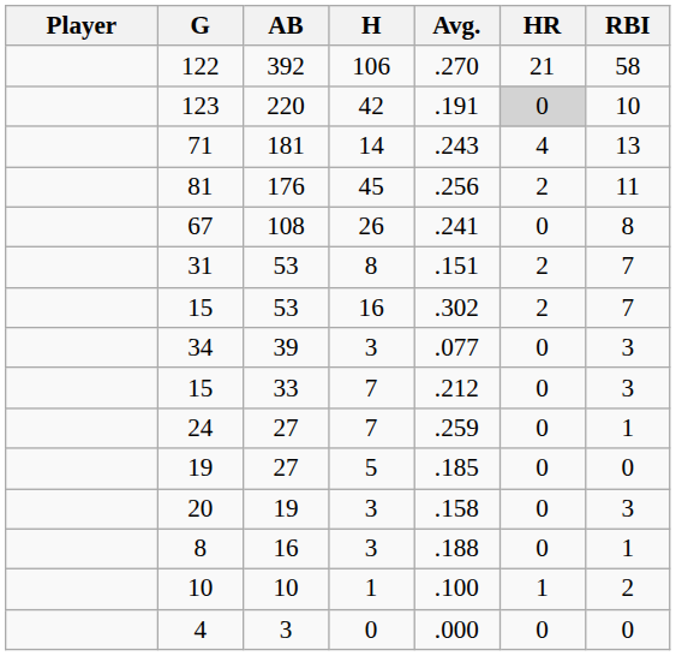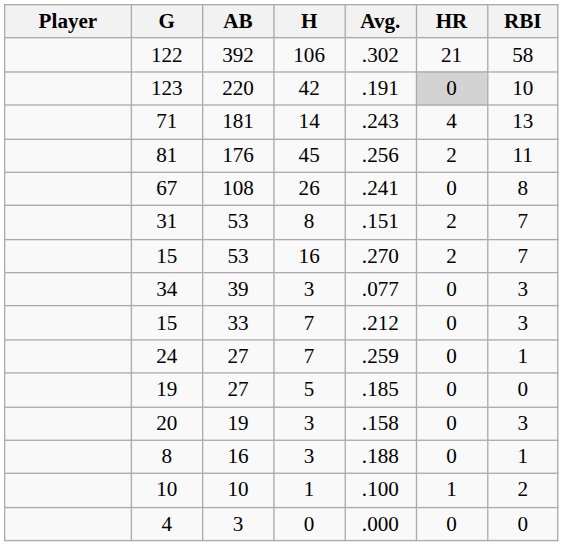122 | Avg.: .270 -> .302
15 / 53 | Avg.: .302 -> .270
